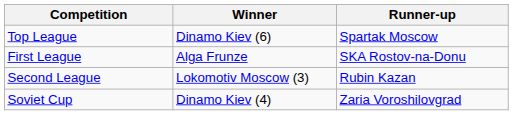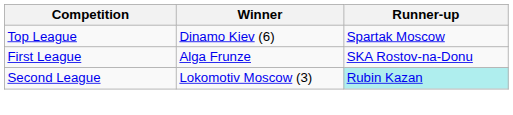Second League | Runner-up: no background -> paleturquoise background
- row: Soviet Cup | Dinamo Kiev (4) | Zaria Voroshilovgrad
